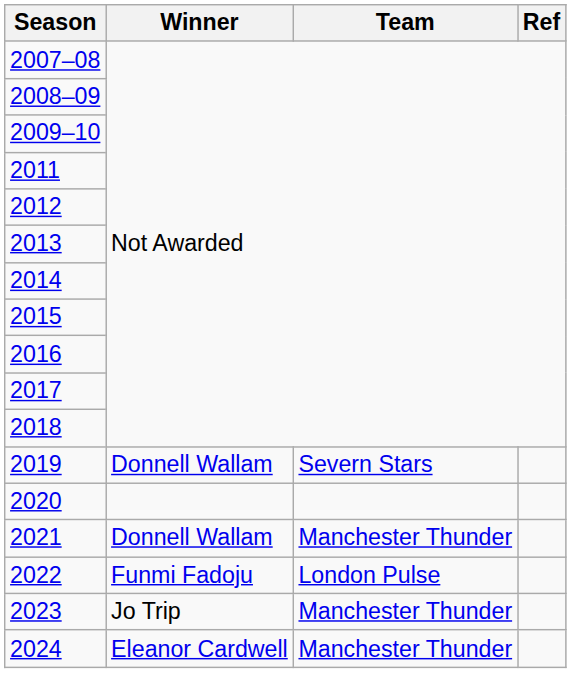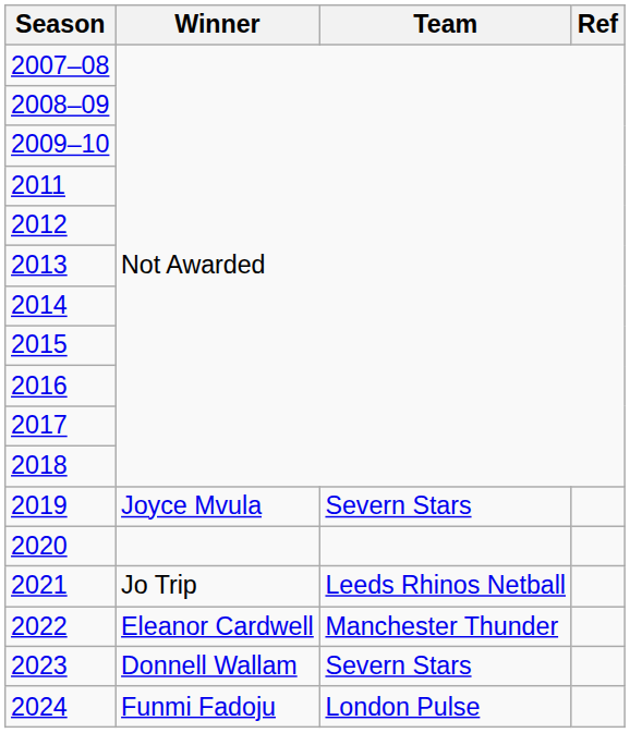2019 | Winner: Donnell Wallam -> Joyce Mvula
2021 | Winner: Donnell Wallam -> Jo Trip
2021 | Team: Manchester Thunder -> Leeds Rhinos Netball
2022 | Winner: Funmi Fadoju -> Eleanor Cardwell
2022 | Team: London Pulse -> Manchester Thunder
2023 | Winner: Jo Trip -> Donnell Wallam
2023 | Team: Manchester Thunder -> Severn Stars
2024 | Winner: Eleanor Cardwell -> Funmi Fadoju
2024 | Team: Manchester Thunder -> London Pulse
